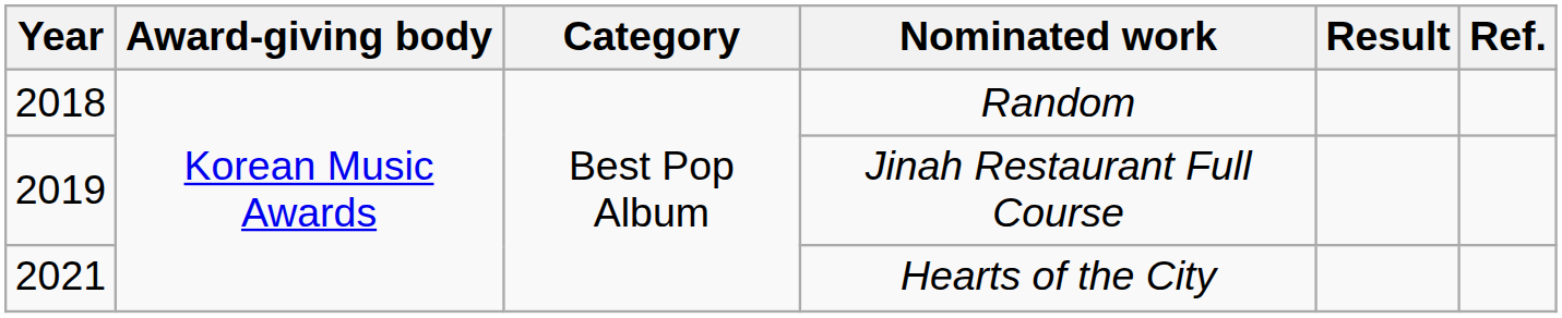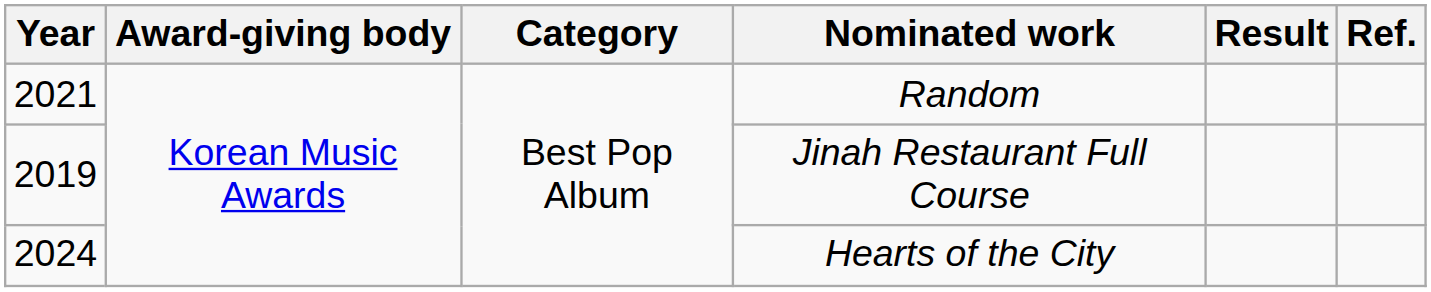Random | Year: 2018 -> 2021
Hearts of the City | Year: 2021 -> 2024
